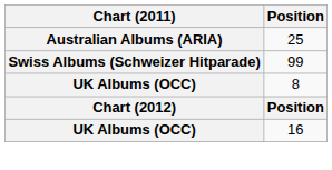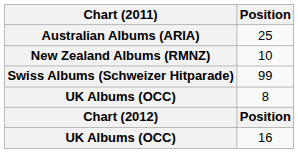+ row: New Zealand Albums (RMNZ) | 10
